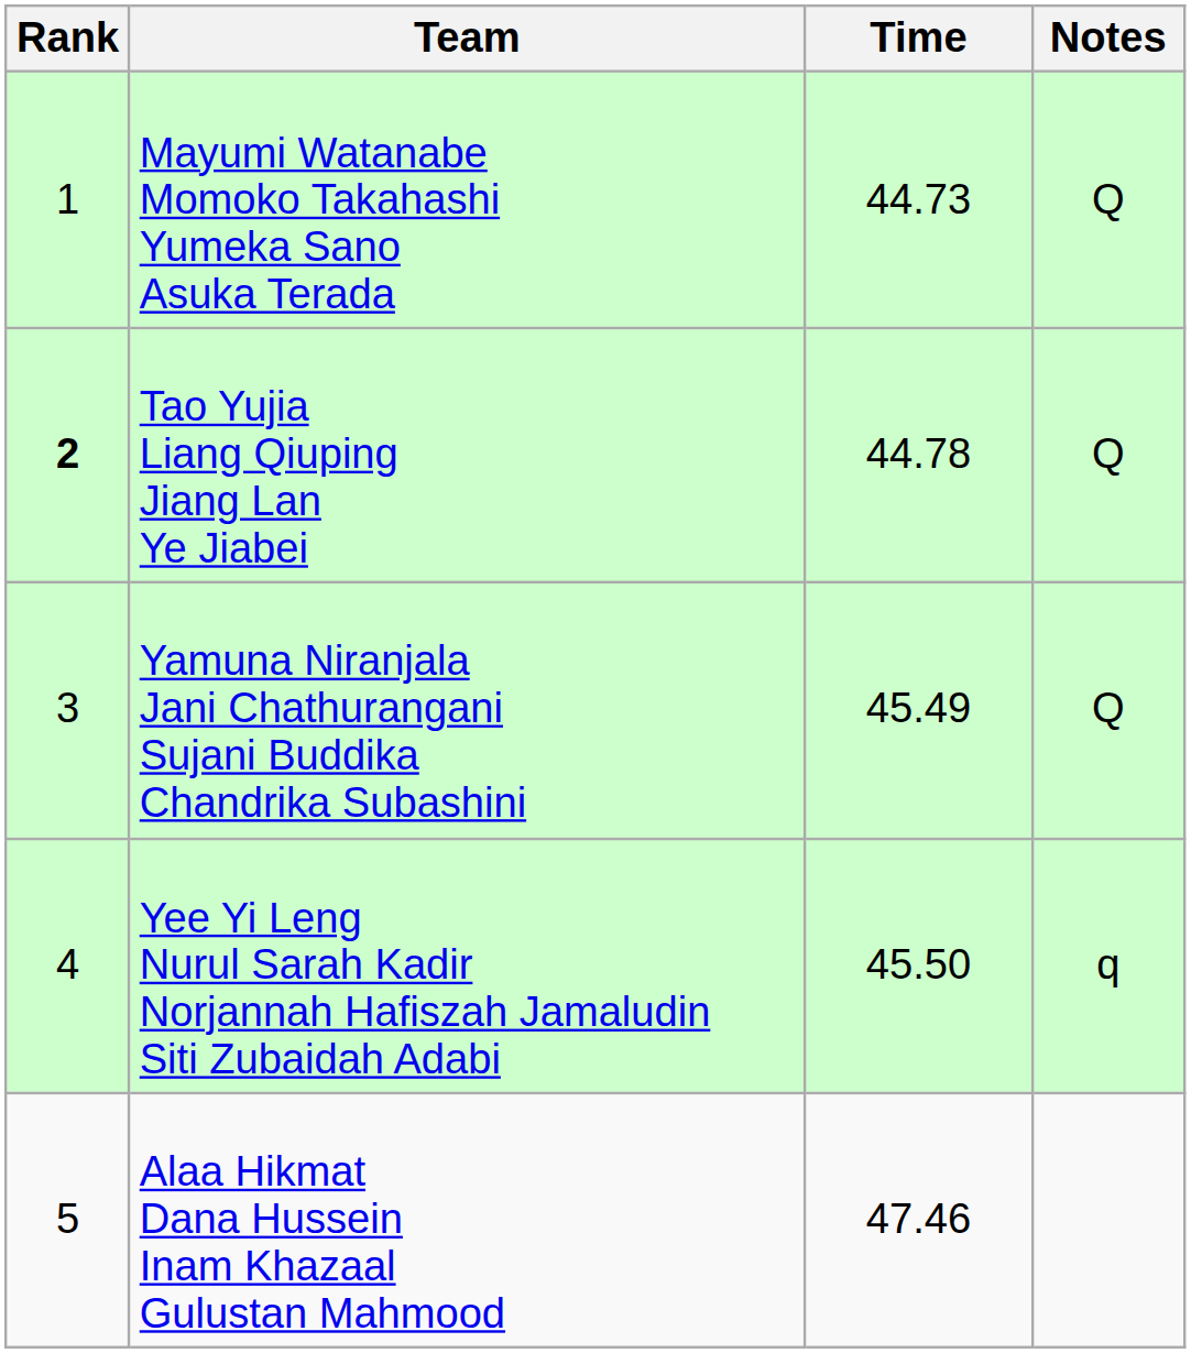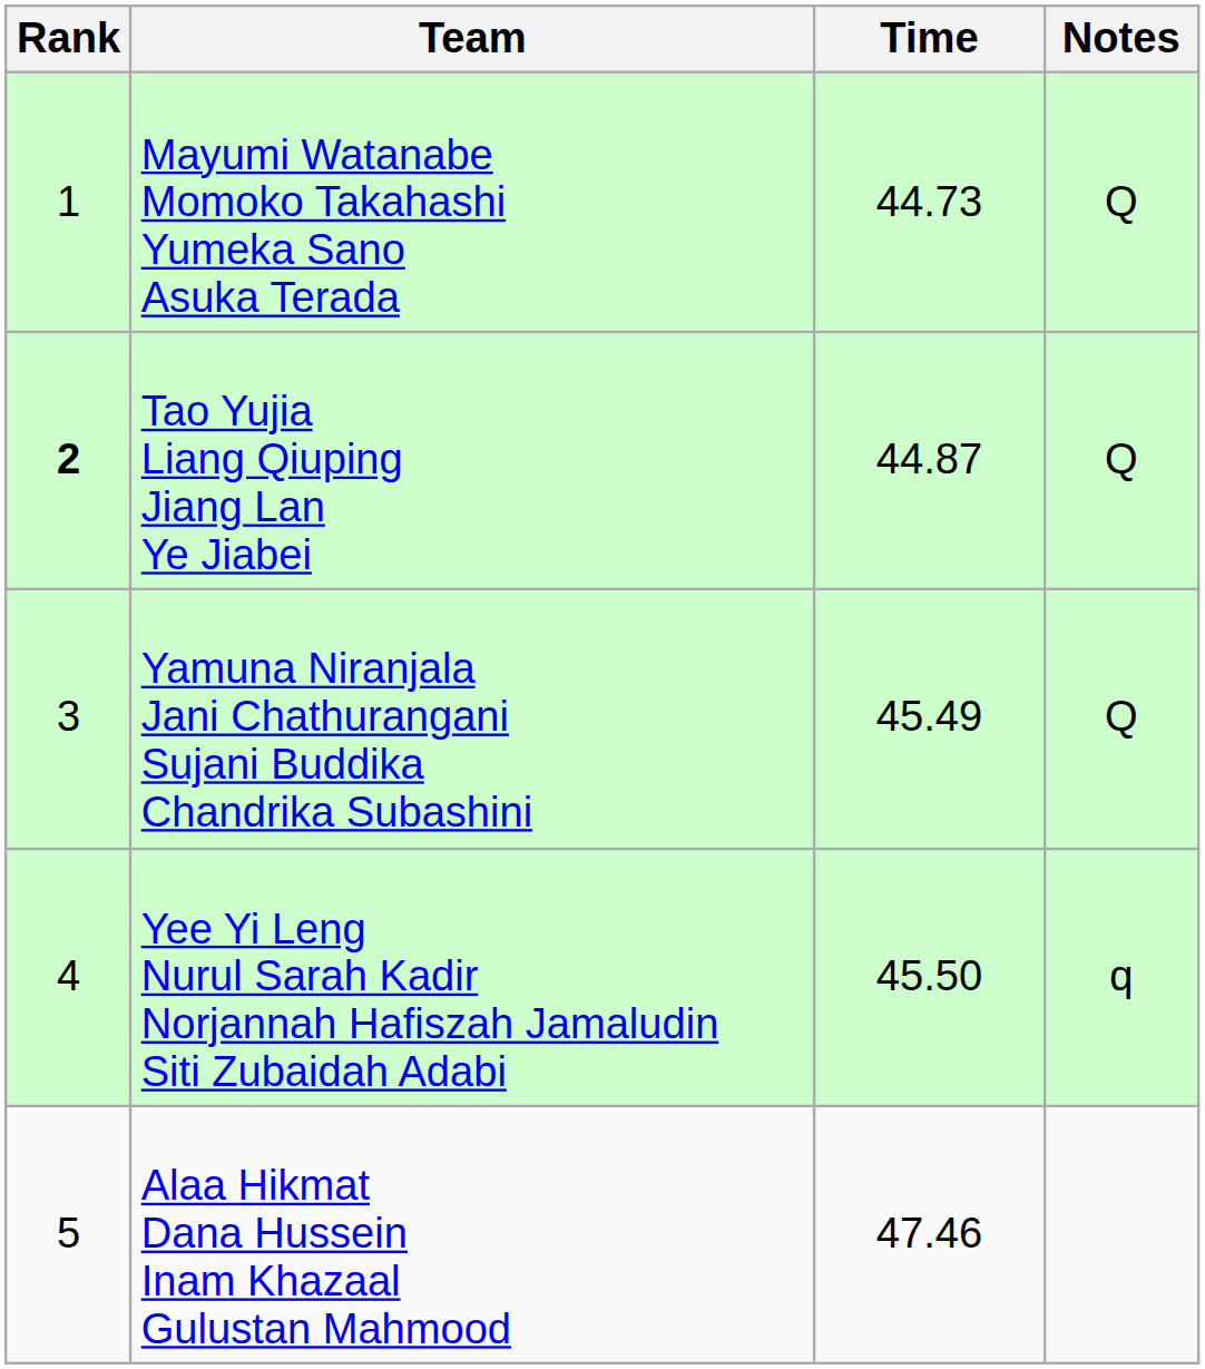Tao Yujia Liang Qiuping Jiang Lan Ye Jiabei | Time: 44.78 -> 44.87
